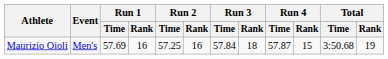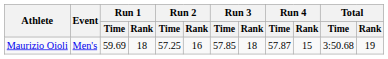Maurizio Oioli | Run 1 / Time: 57.69 -> 59.69
Maurizio Oioli | Run 1 / Rank: 16 -> 18
Maurizio Oioli | Run 3 / Time: 57.84 -> 57.85
